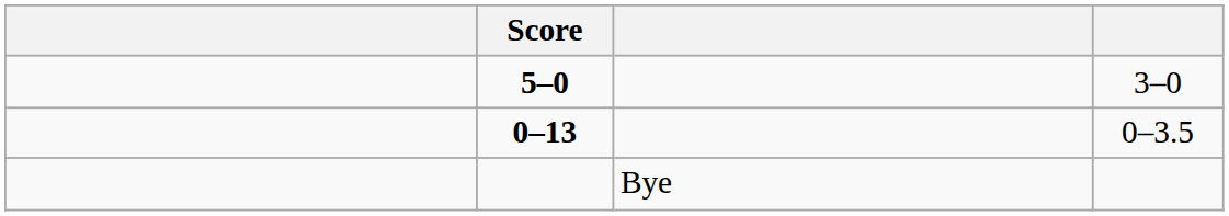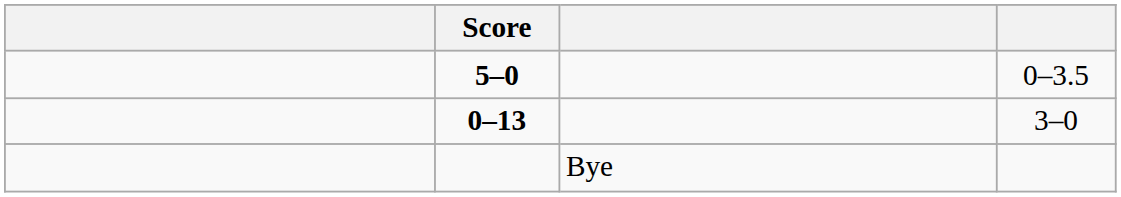5–0 | column 4: 3–0 -> 0–3.5
0–13 | column 4: 0–3.5 -> 3–0
